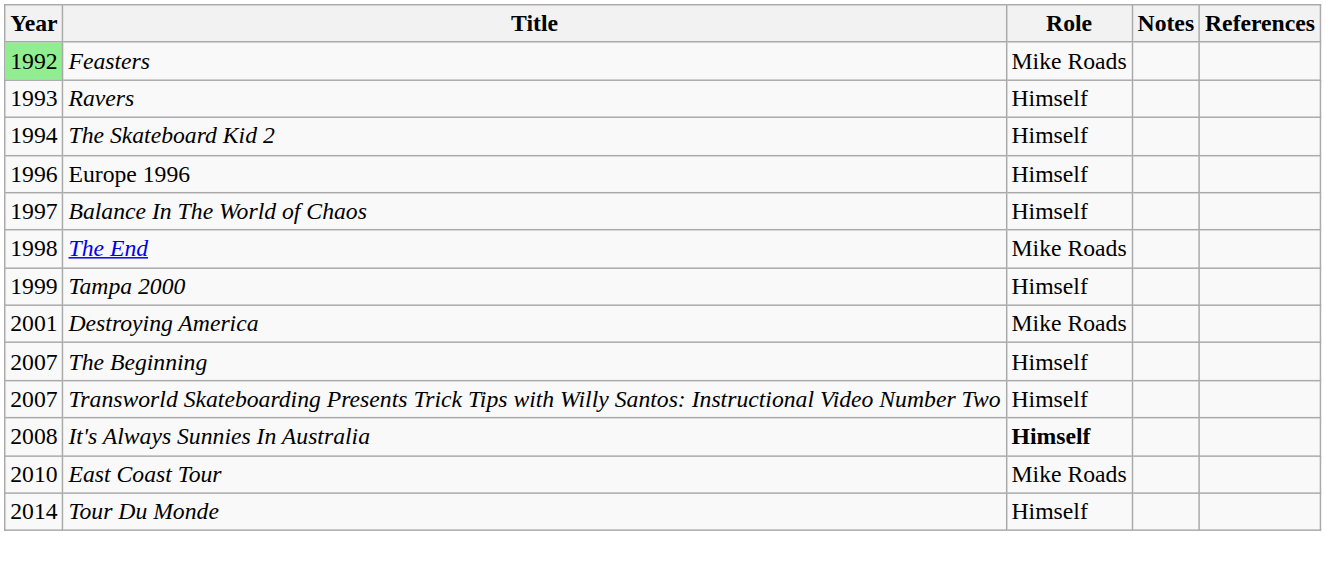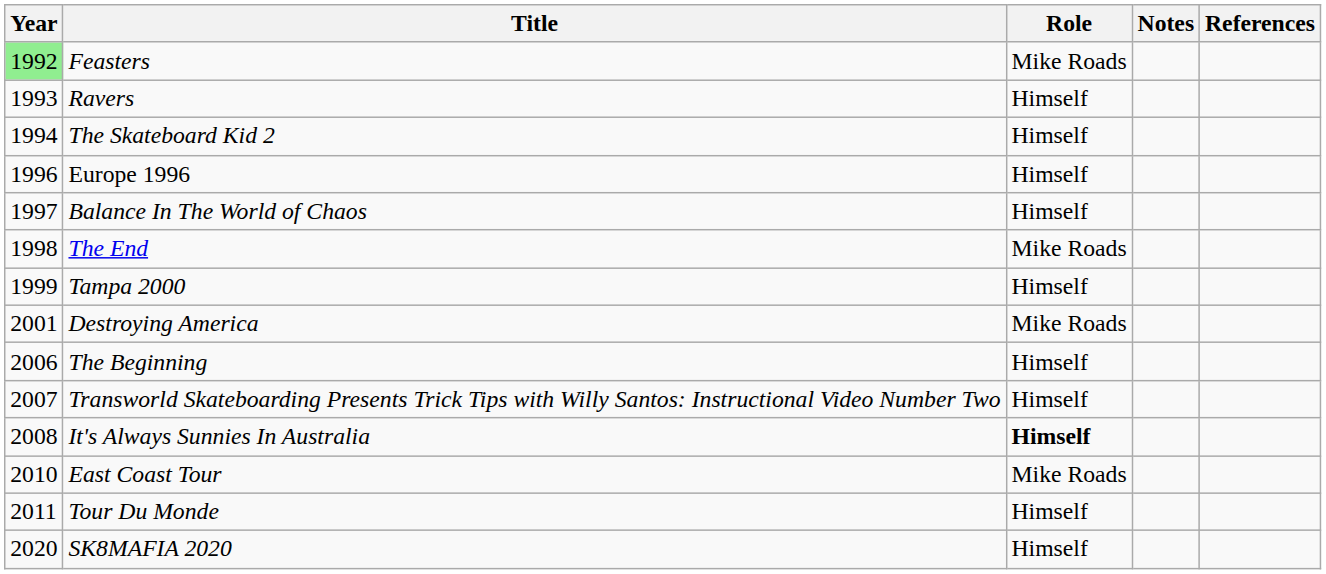The Beginning | Year: 2007 -> 2006
Tour Du Monde | Year: 2014 -> 2011
+ row: 2020 | SK8MAFIA 2020 | Himself
